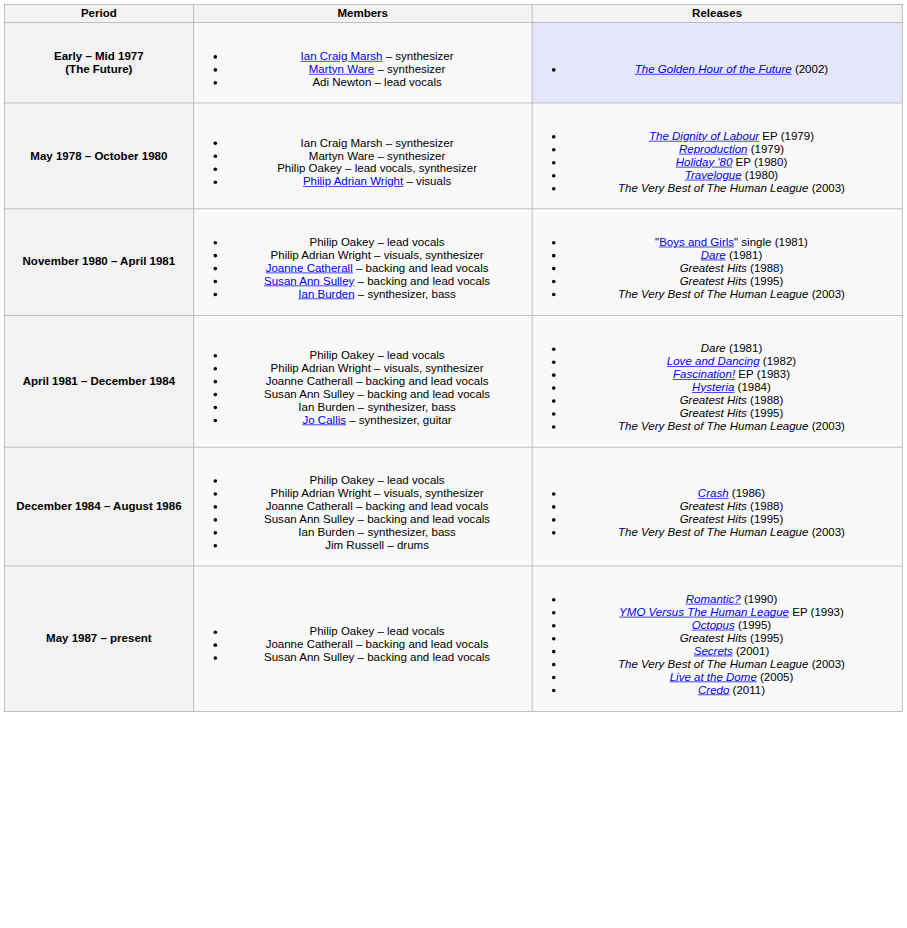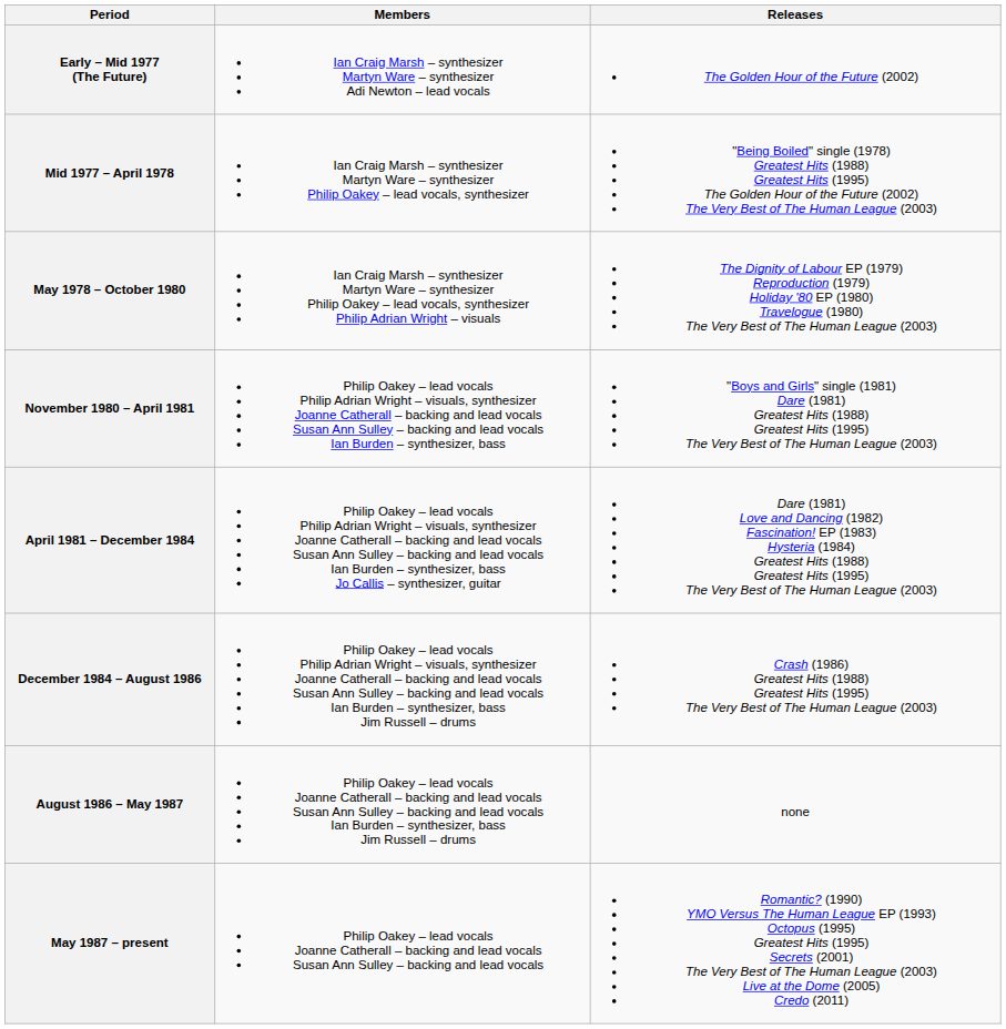Early – Mid 1977 (The Future) | Releases: lavender background -> no background
+ row: Mid 1977 – April 1978 | Ian Craig Marsh – synthesizer Martyn Ware – synthesizer Philip Oakey – lead vocals, synthesizer | "Being Boiled" single (1978) Greatest Hits (1988) Greatest Hits (1995) The Golden Hour of the Future (2002) The Very Best of The Human League (2003)
+ row: August 1986 – May 1987 | Philip Oakey – lead vocals Joanne Catherall – backing and lead vocals Susan Ann Sulley – backing and lead vocals Ian Burden – synthesizer, bass Jim Russell – drums | none
